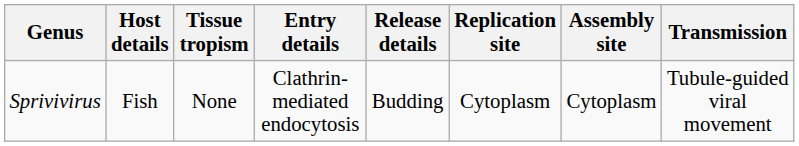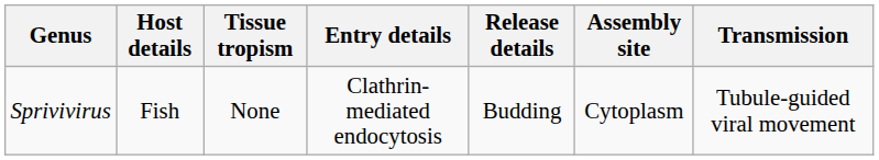- column: Replication site | Cytoplasm
